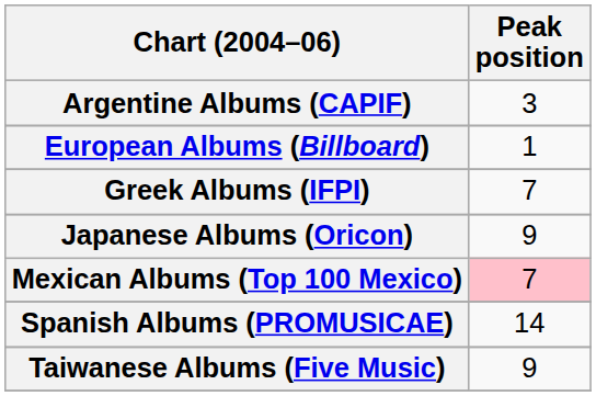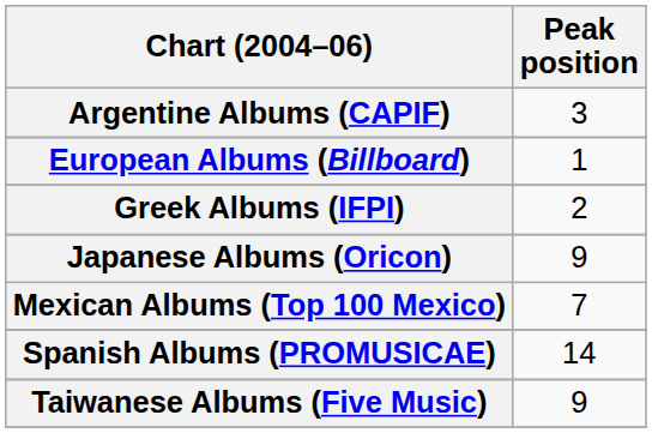Greek Albums (IFPI) | Peak position: 7 -> 2
Mexican Albums (Top 100 Mexico) | Peak position: pink background -> no background
